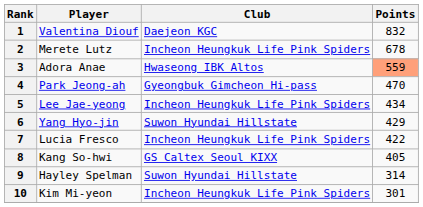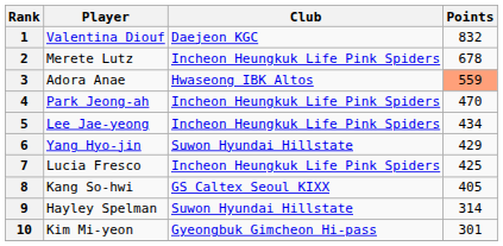4 | Club: Gyeongbuk Gimcheon Hi-pass -> Incheon Heungkuk Life Pink Spiders
7 | Points: 422 -> 425
10 | Club: Incheon Heungkuk Life Pink Spiders -> Gyeongbuk Gimcheon Hi-pass
